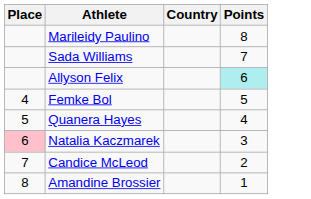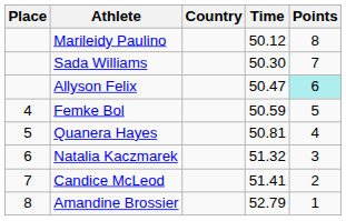+ column: Time | 50.12 | 50.30 | 50.47 | 50.59 | 50.81 | 51.32 | 51.41 | 52.79
Natalia Kaczmarek | Place: pink background -> no background
